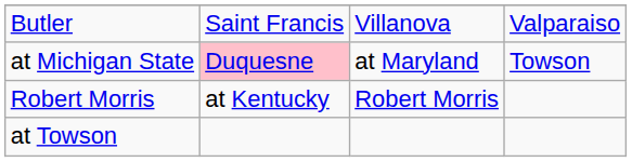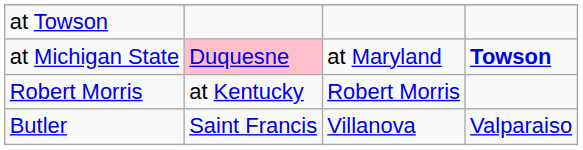rows swapped: Butler <-> at Towson
at Michigan State | column 4: normal -> bold
